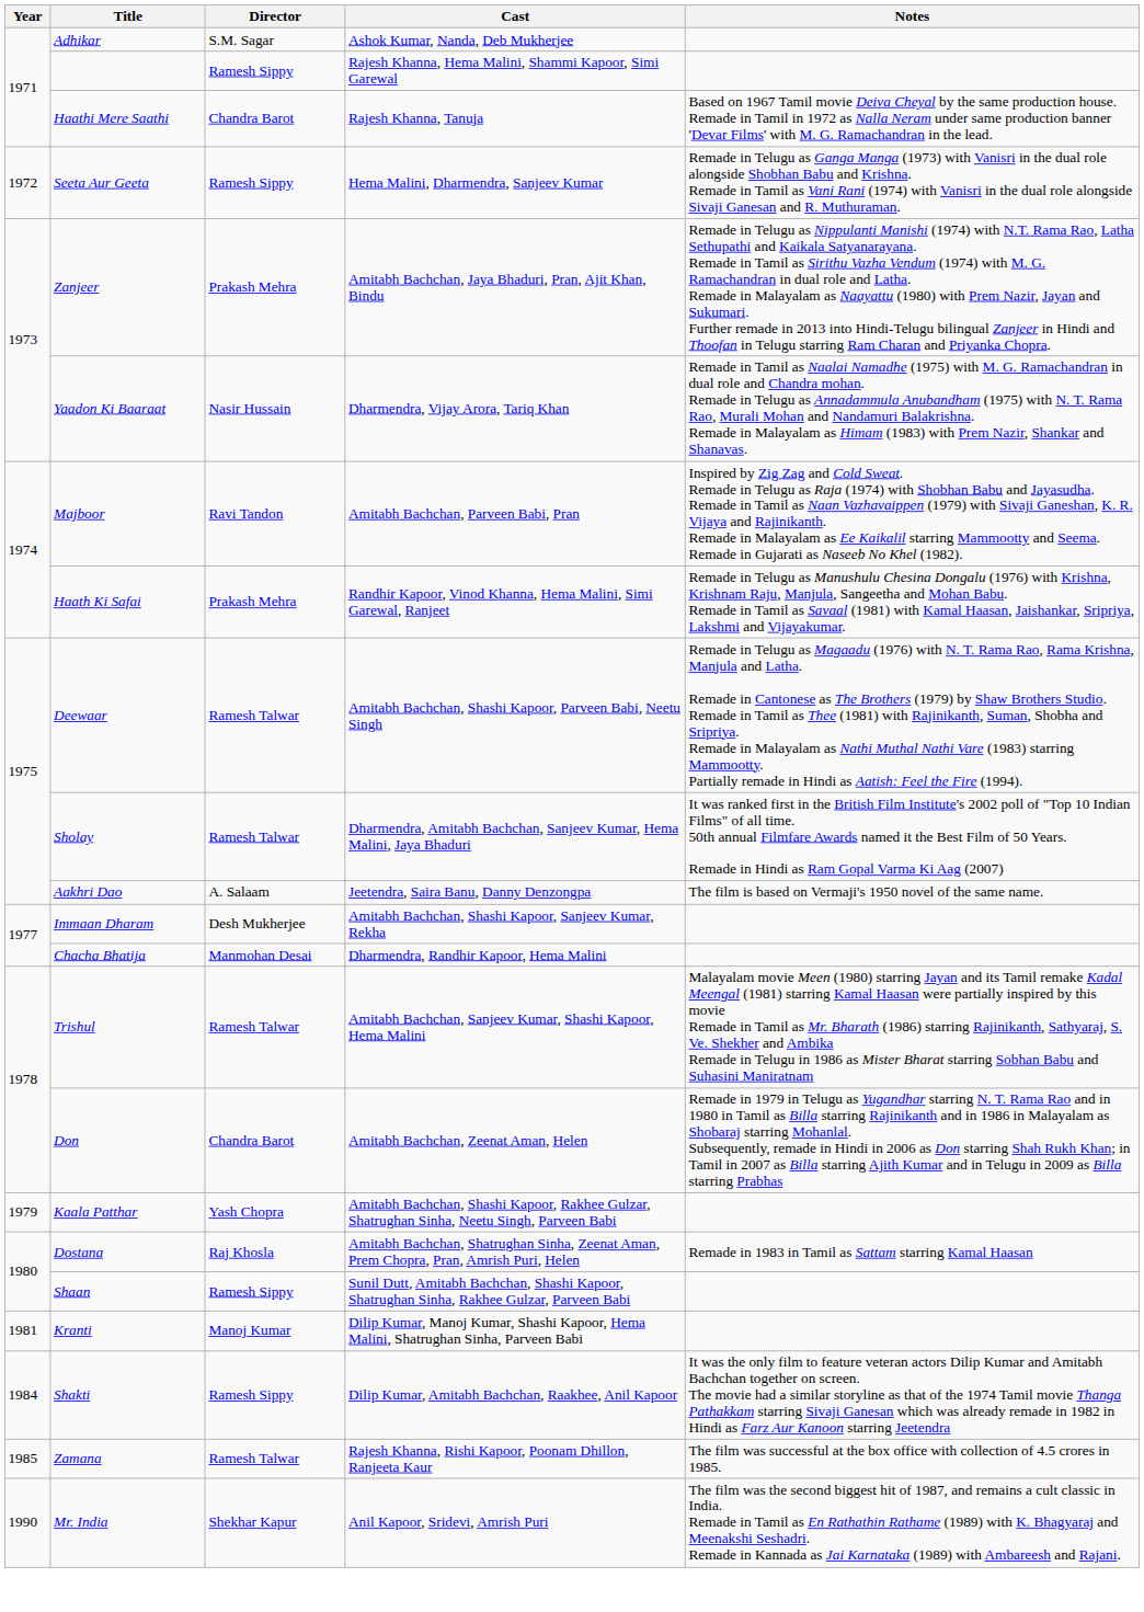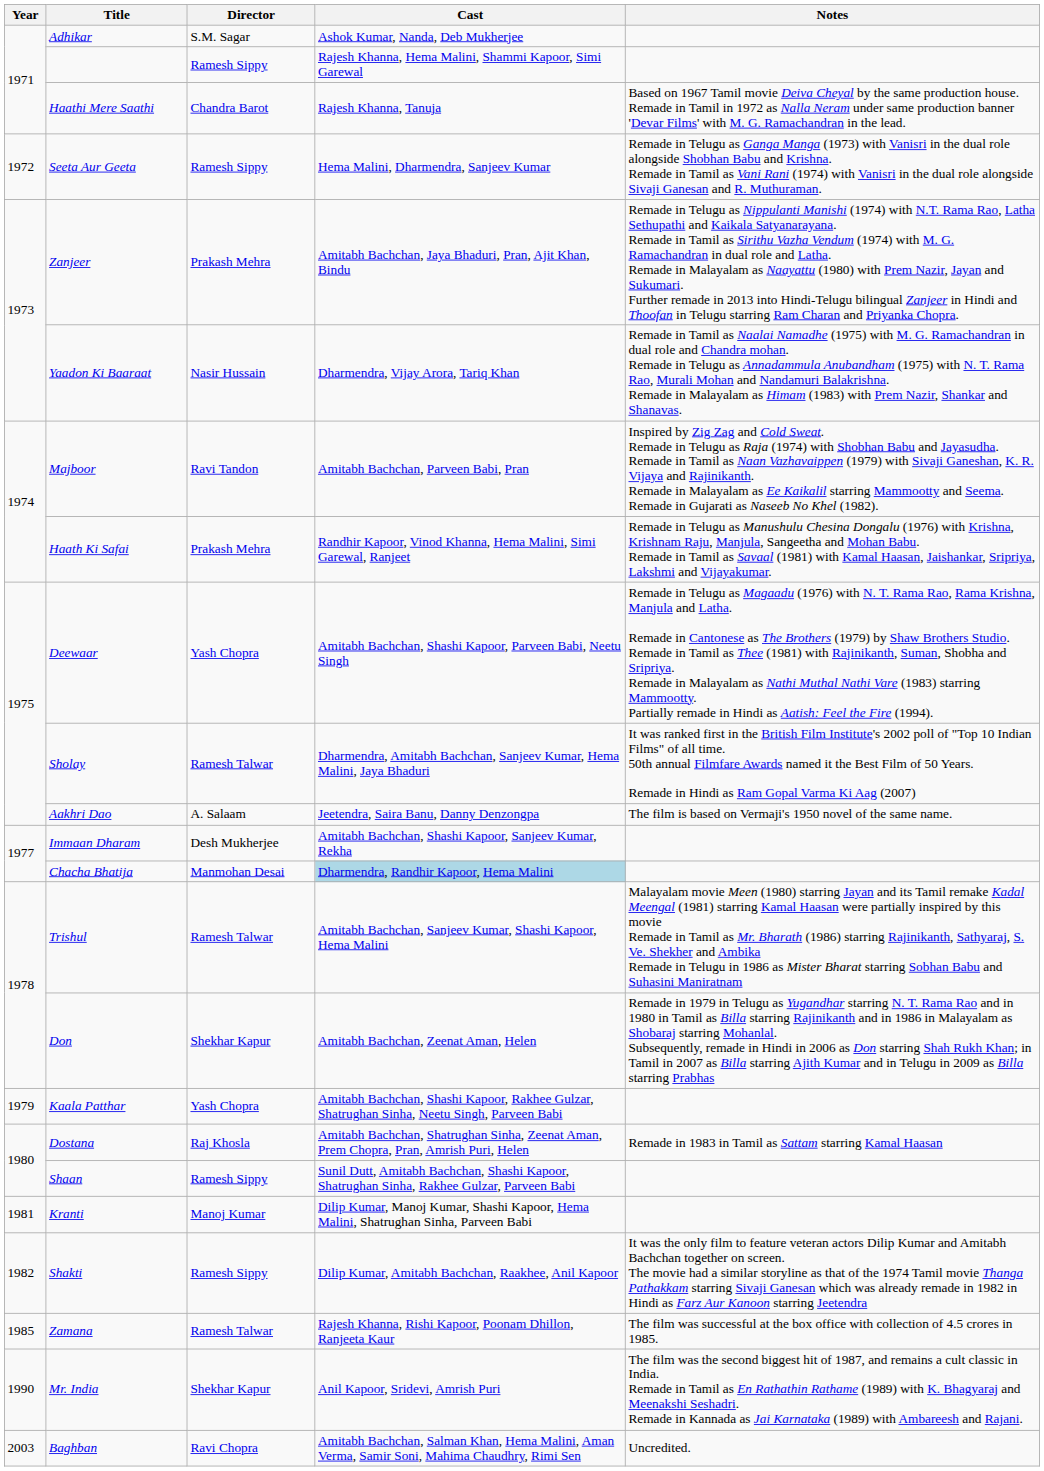Deewaar | Director: Ramesh Talwar -> Yash Chopra
Chacha Bhatija | Cast: no background -> lightblue background
Don | Director: Chandra Barot -> Shekhar Kapur
Shakti | Year: 1984 -> 1982
+ row: 2003 | Baghban | Ravi Chopra | Amitabh Bachchan, Salman Khan, Hema Malini, Aman Verma, Samir Soni, Mahima Chaudhry, Rimi Sen | Uncredited.
